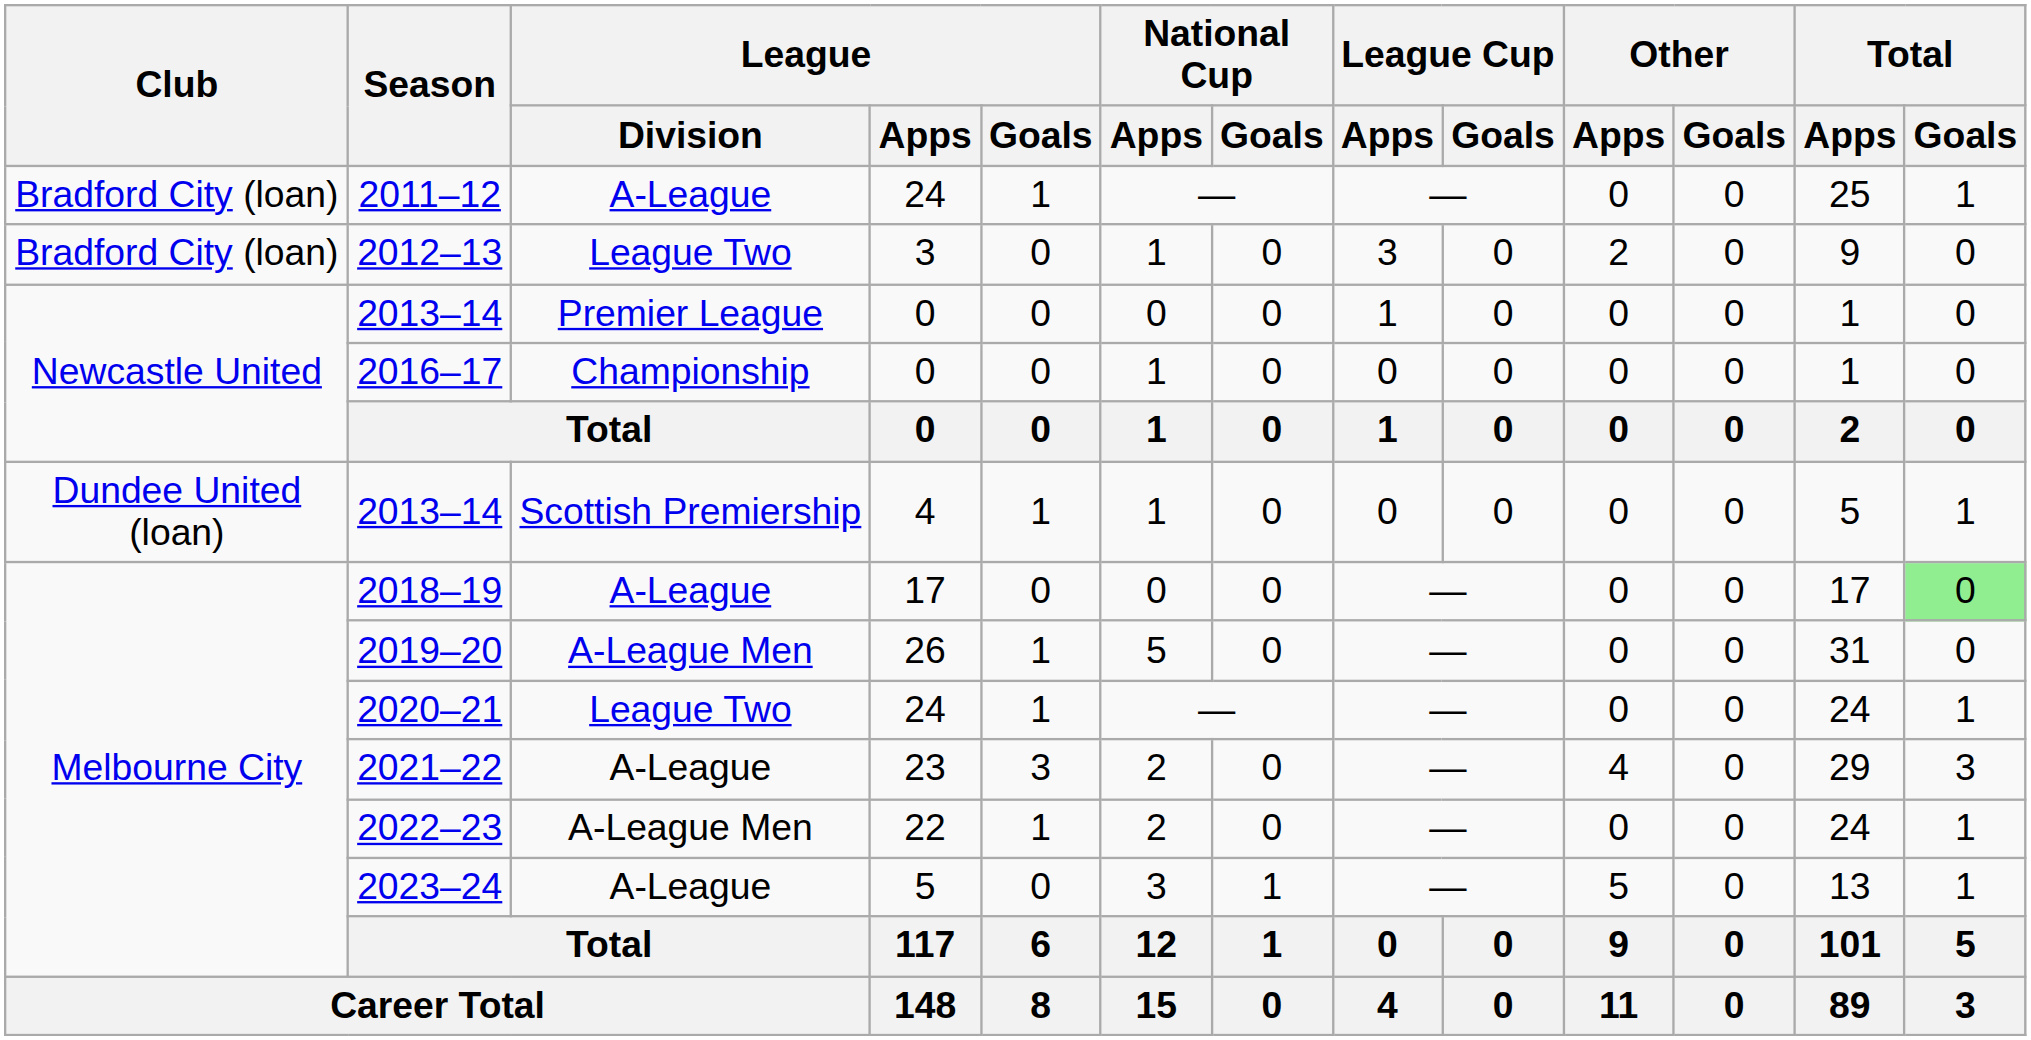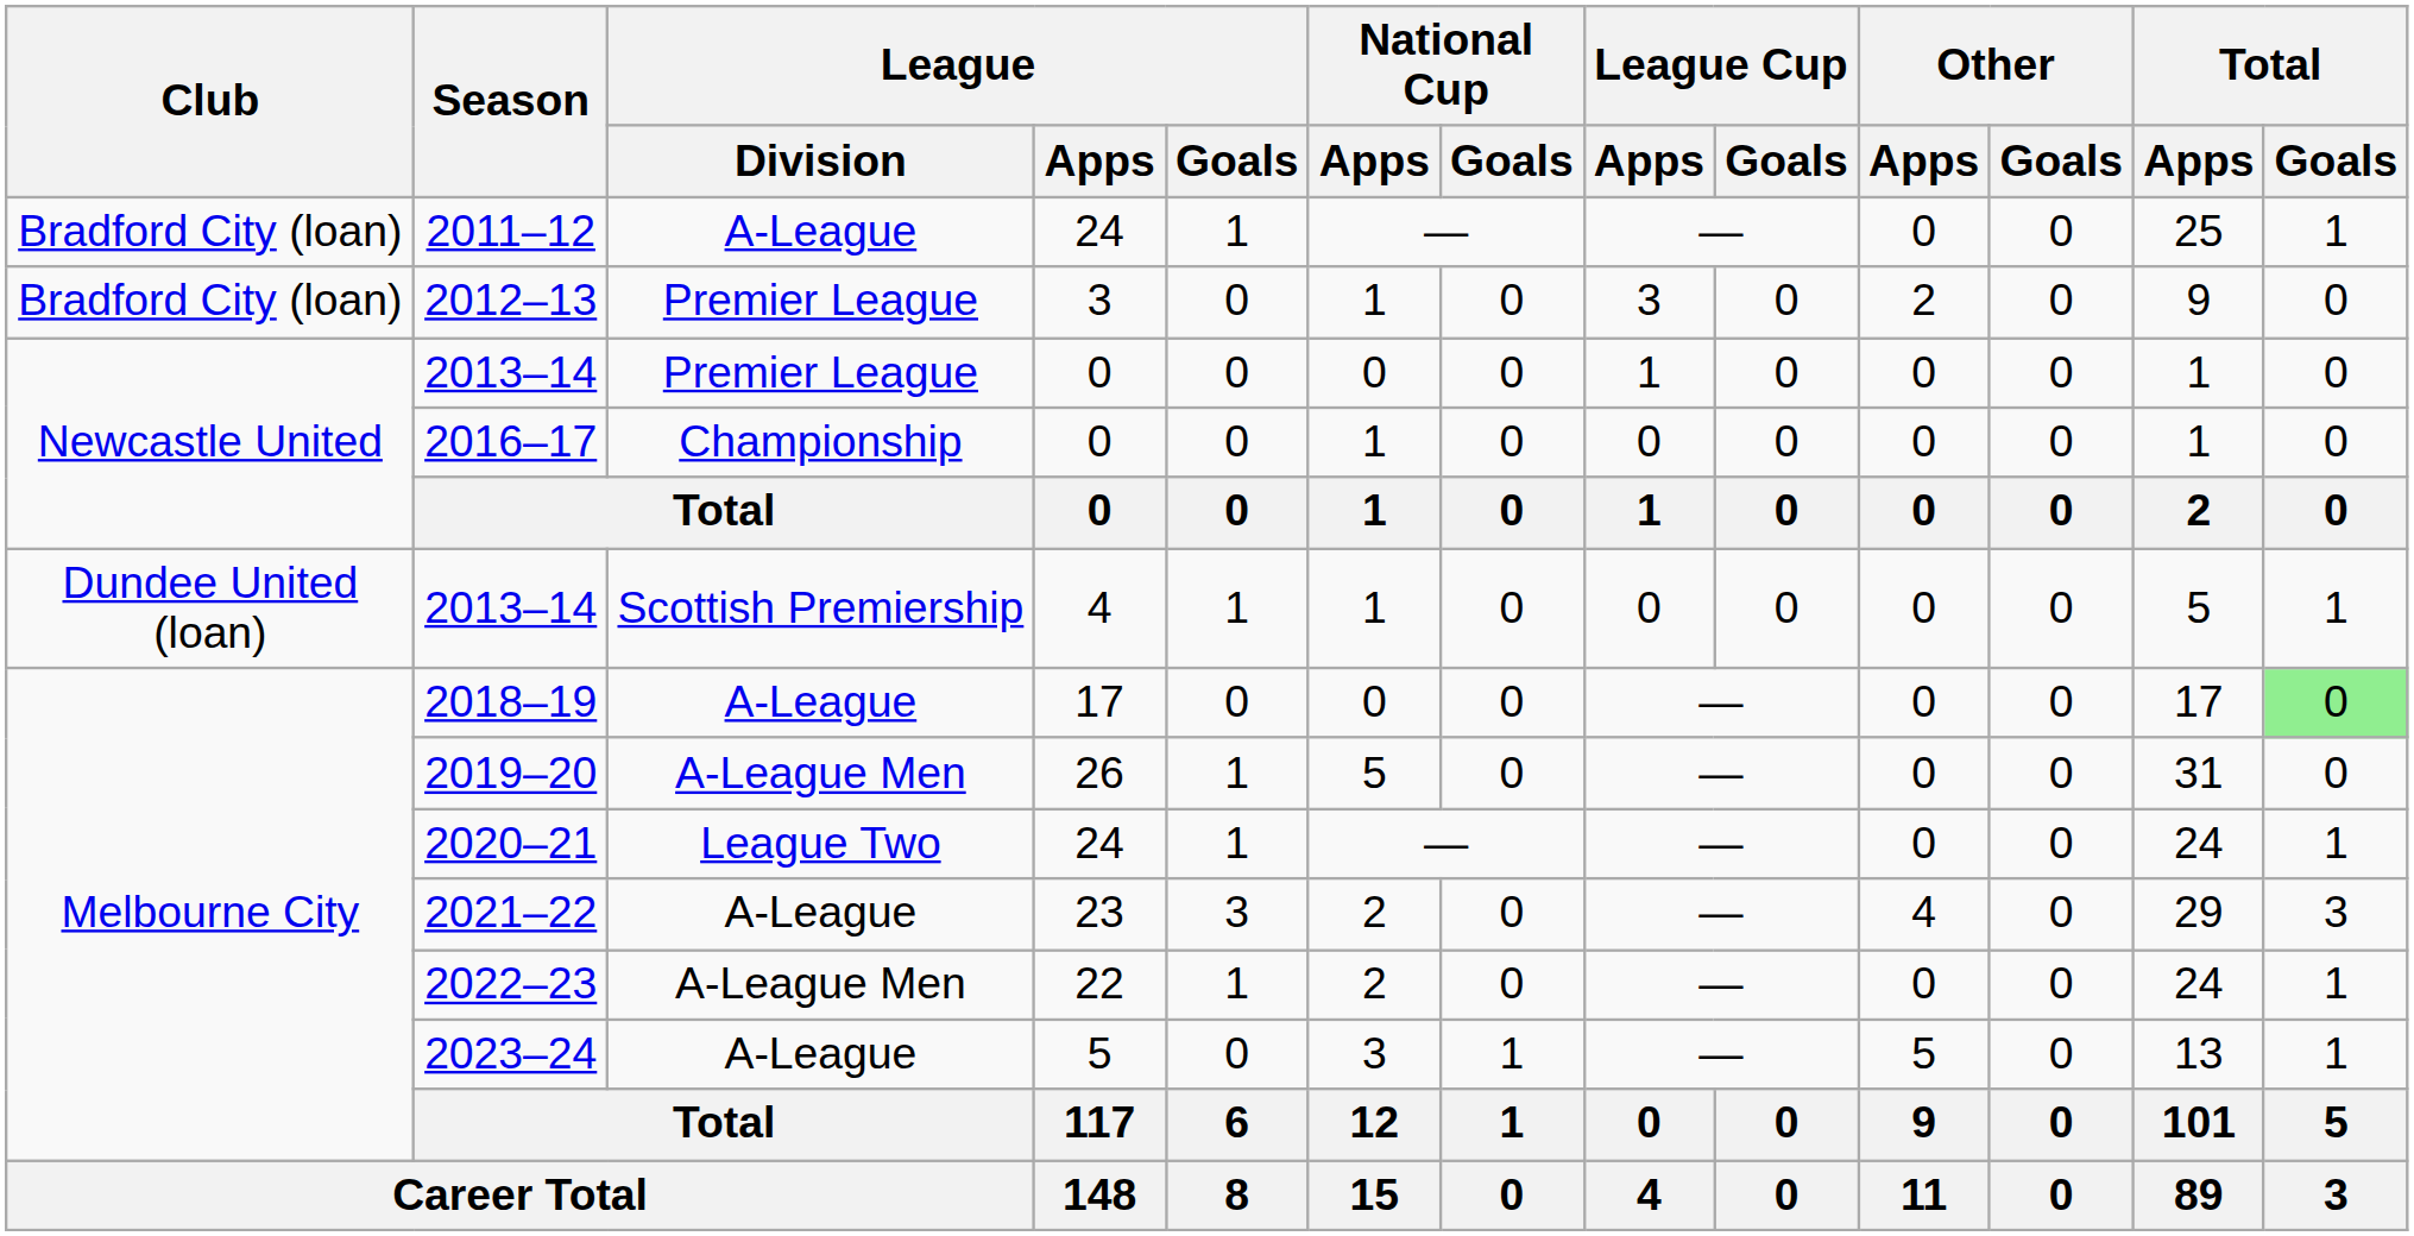2012–13 | League / Division: League Two -> Premier League
